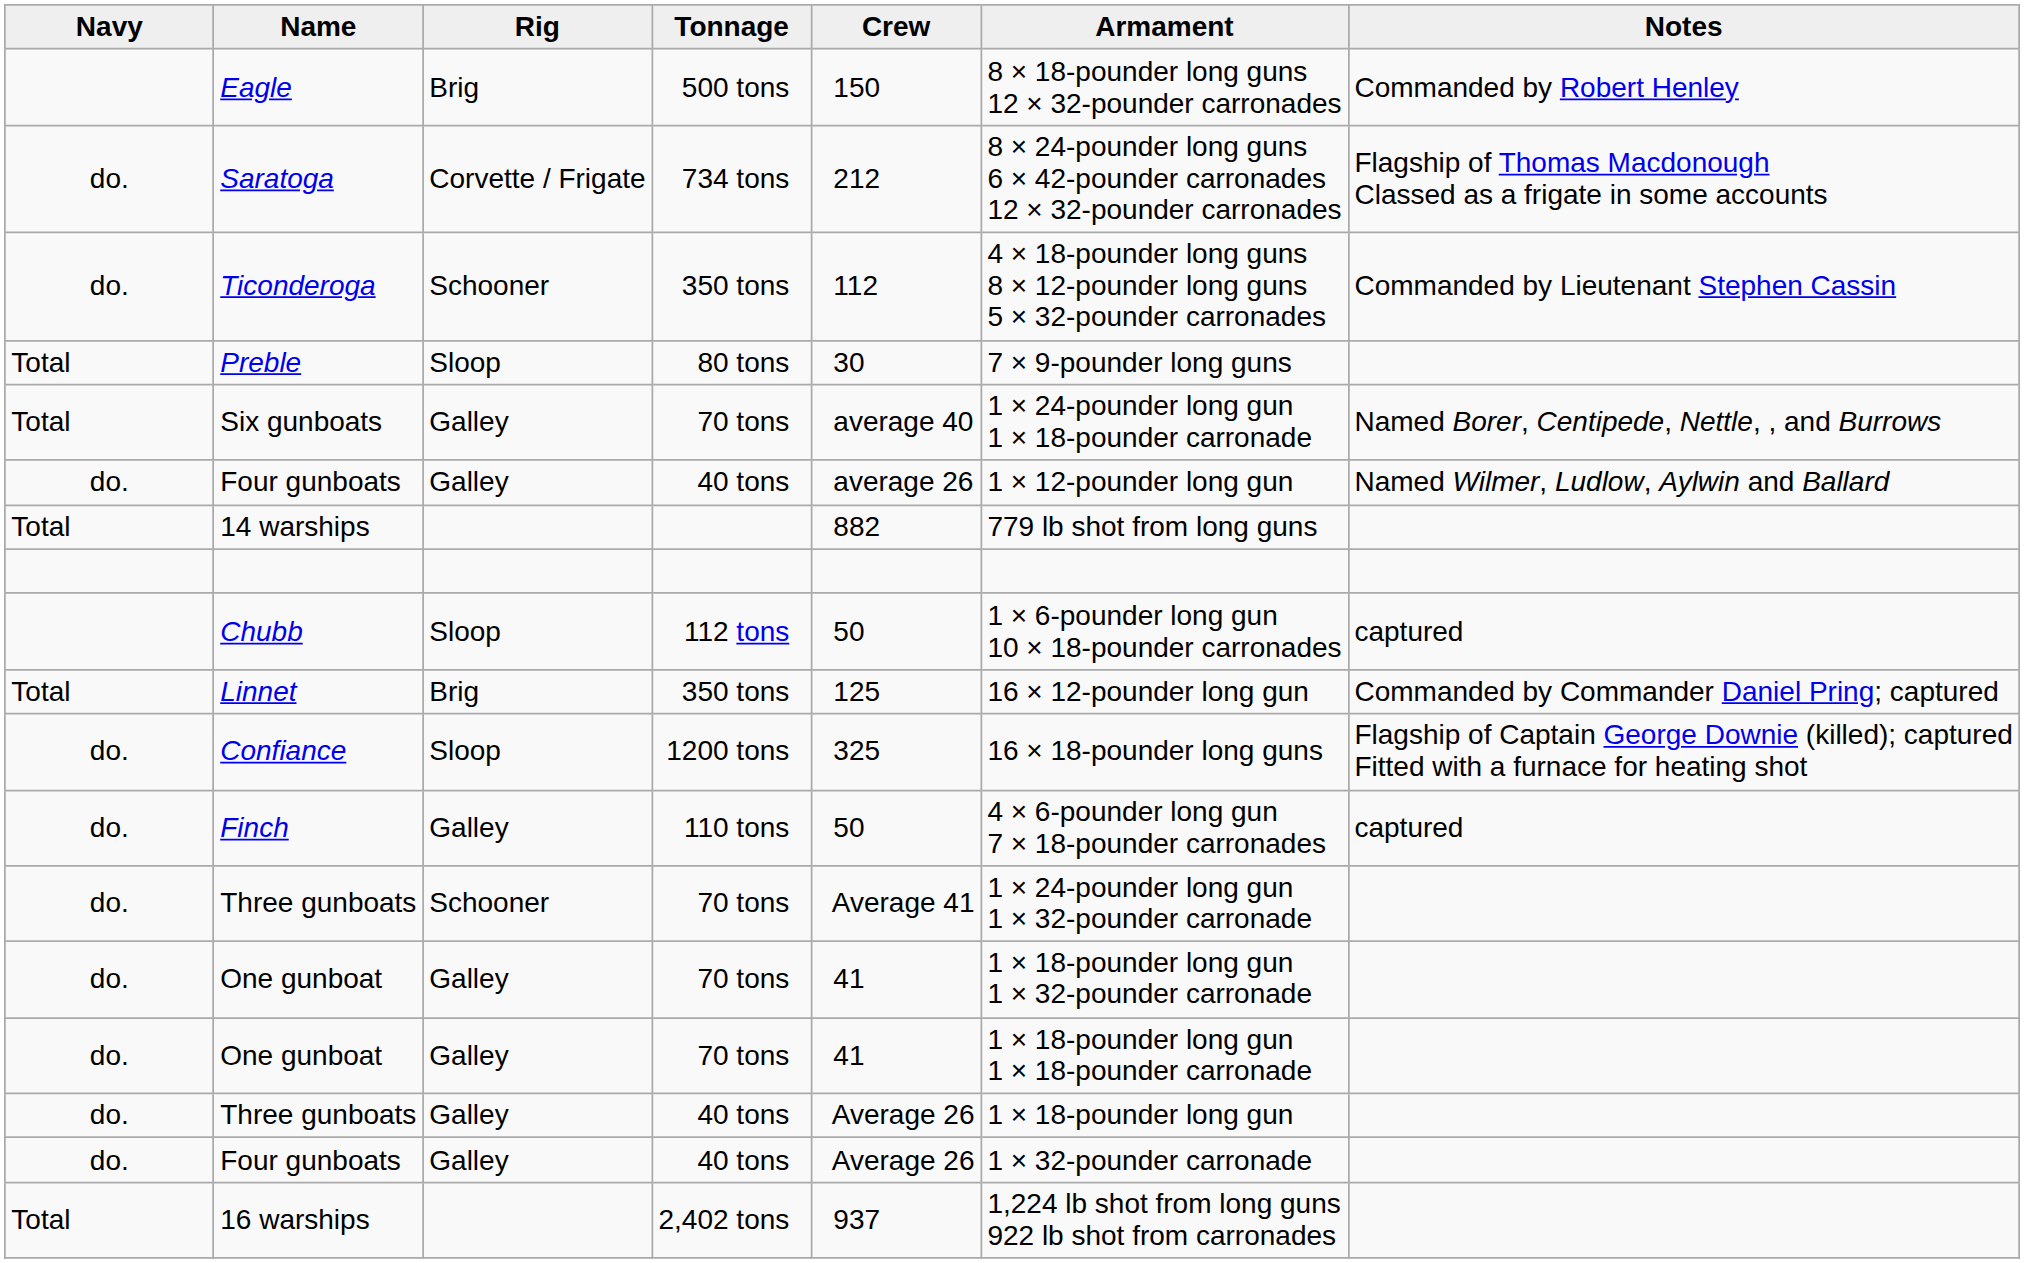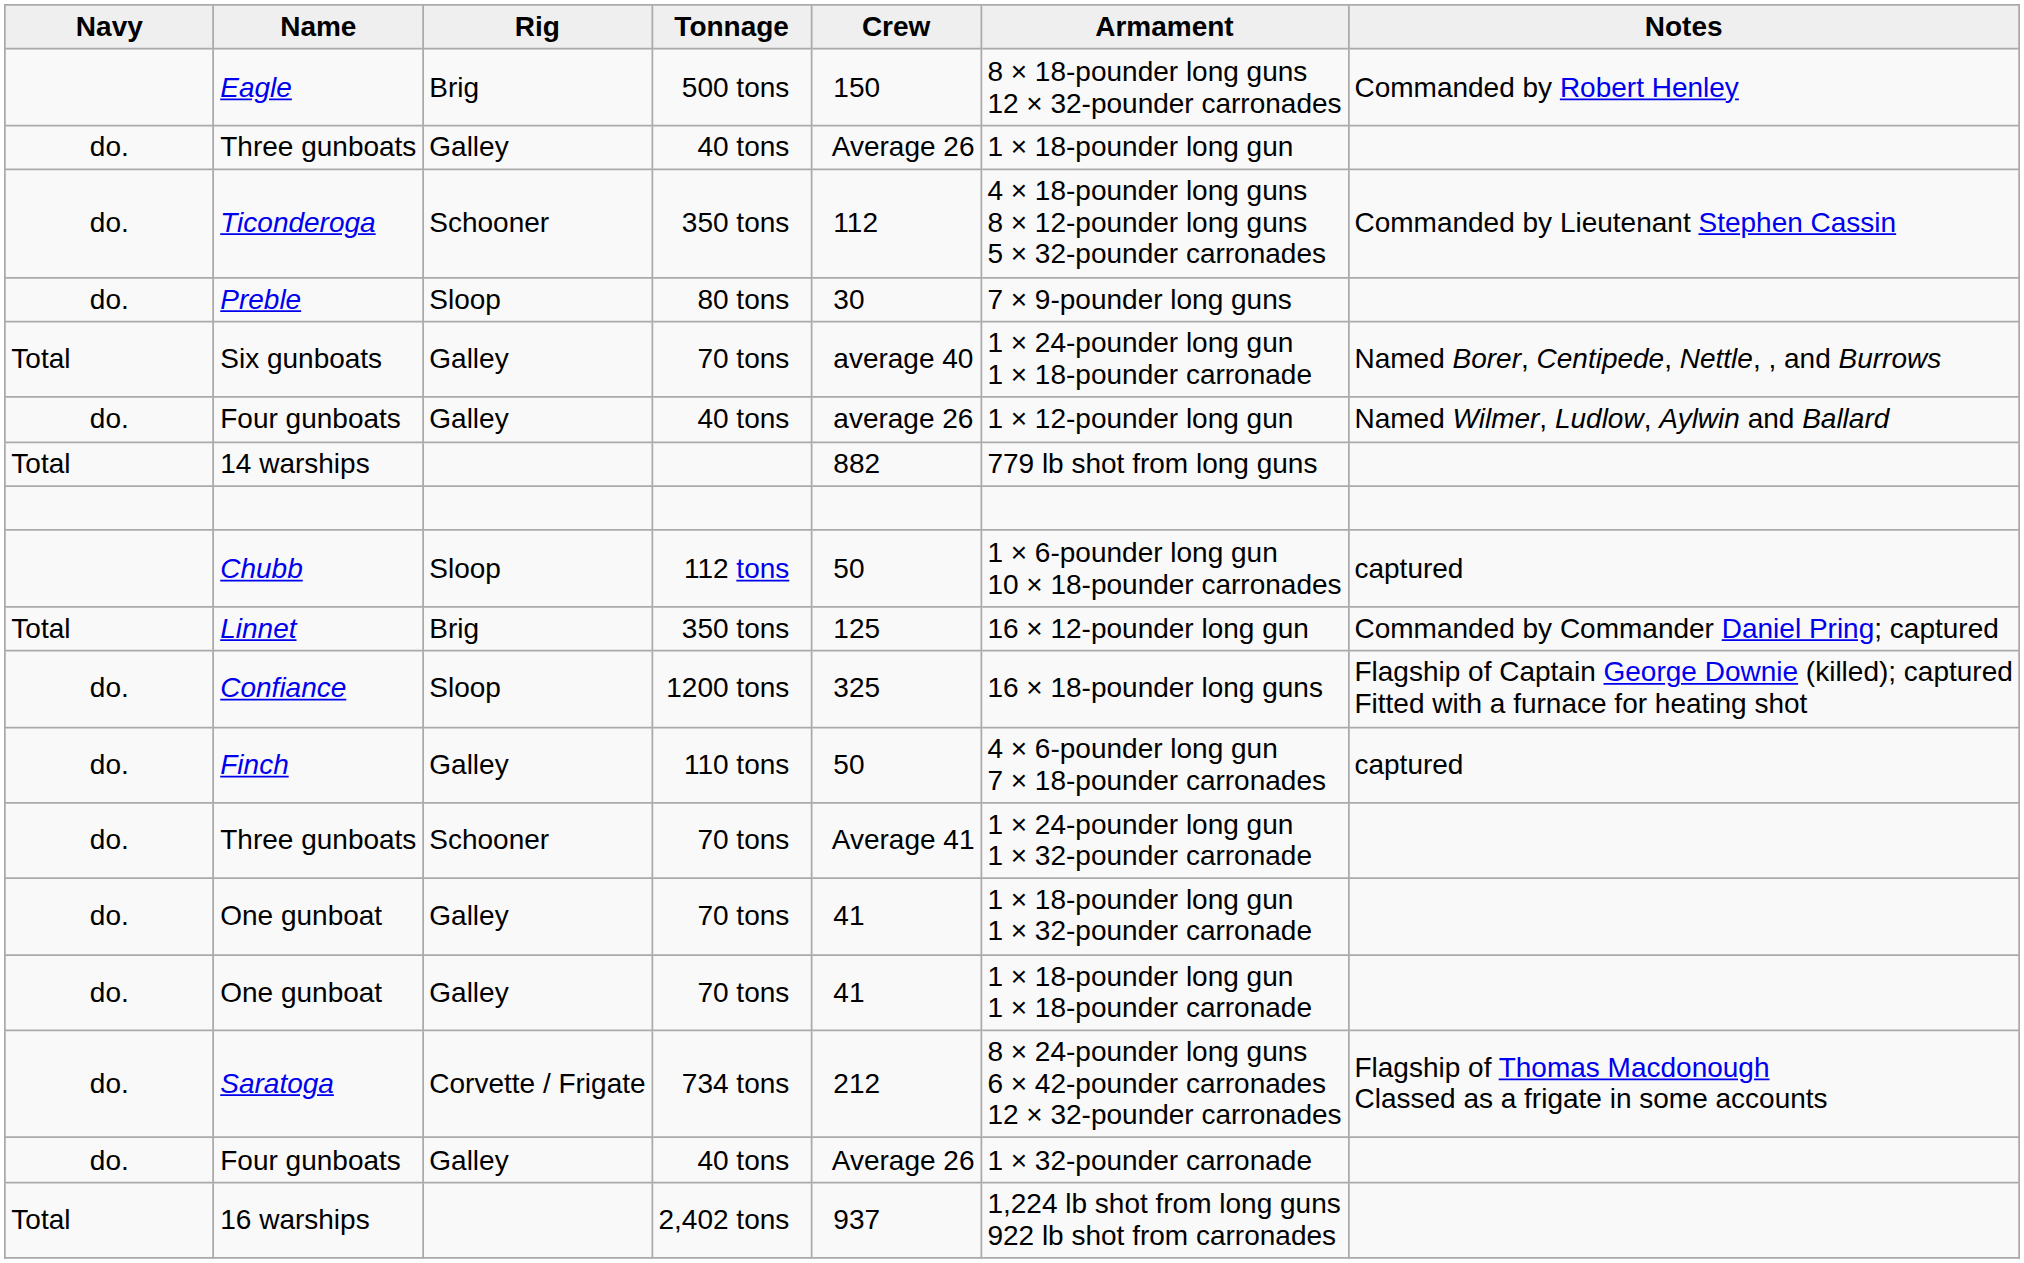rows swapped: Saratoga <-> Three gunboats / 40 tons
Preble | Navy: Total -> do.
